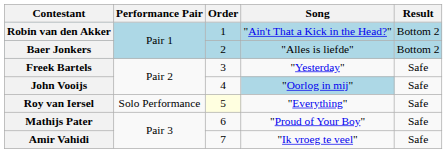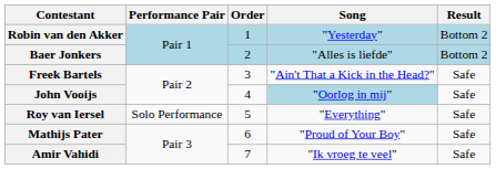Robin van den Akker | Song: "Ain't That a Kick in the Head?" -> "Yesterday"
Freek Bartels | Song: "Yesterday" -> "Ain't That a Kick in the Head?"
Roy van Iersel | Order: lightyellow background -> no background
